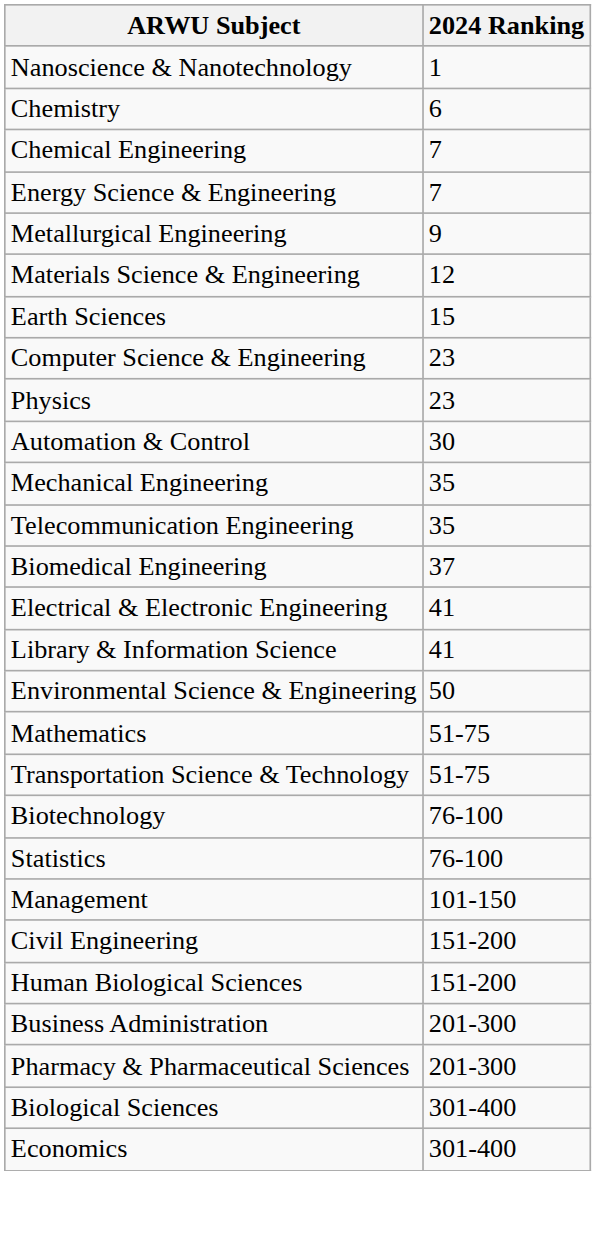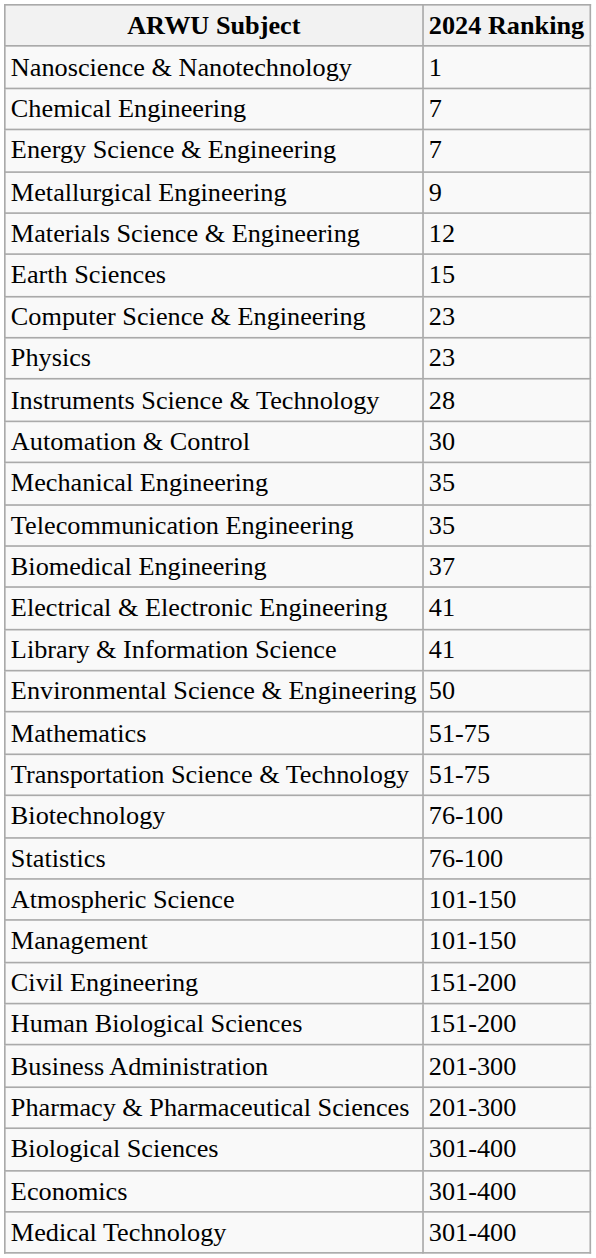- row: Chemistry | 6
+ row: Instruments Science & Technology | 28
+ row: Atmospheric Science | 101-150
+ row: Medical Technology | 301-400
